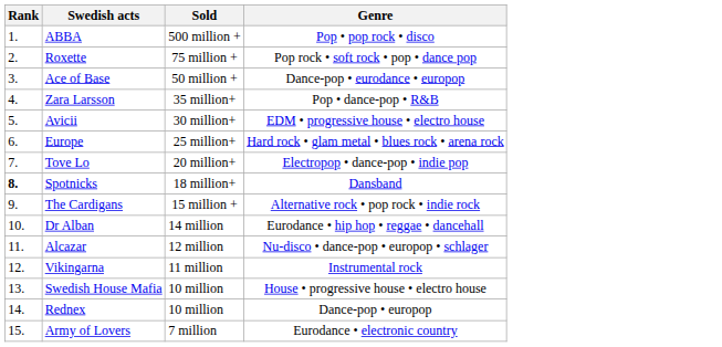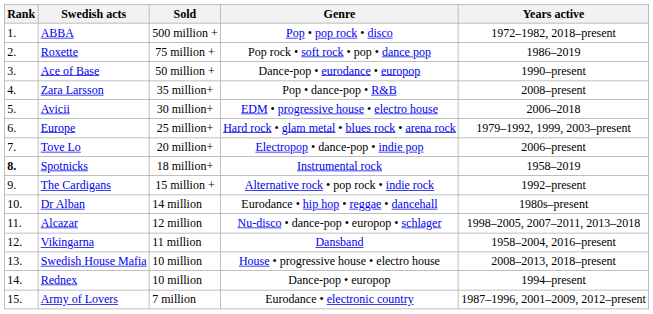+ column: Years active | 1972–1982, 2018–present | 1986–2019 | 1990–present | 2008–present | 2006–2018 | 1979–1992, 1999, 2003–present | 2006–present | 1958–2019 | 1992–present | 1980s–present | 1998–2005, 2007–2011, 2013–2018 | 1958–2004, 2016–present | 2008–2013, 2018–present | 1994–present | 1987–1996, 2001–2009, 2012–present
Spotnicks | Genre: Dansband -> Instrumental rock
Vikingarna | Genre: Instrumental rock -> Dansband
